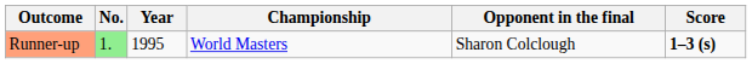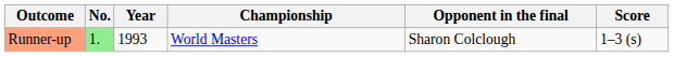Runner-up | Year: 1995 -> 1993
Runner-up | Score: bold -> normal
